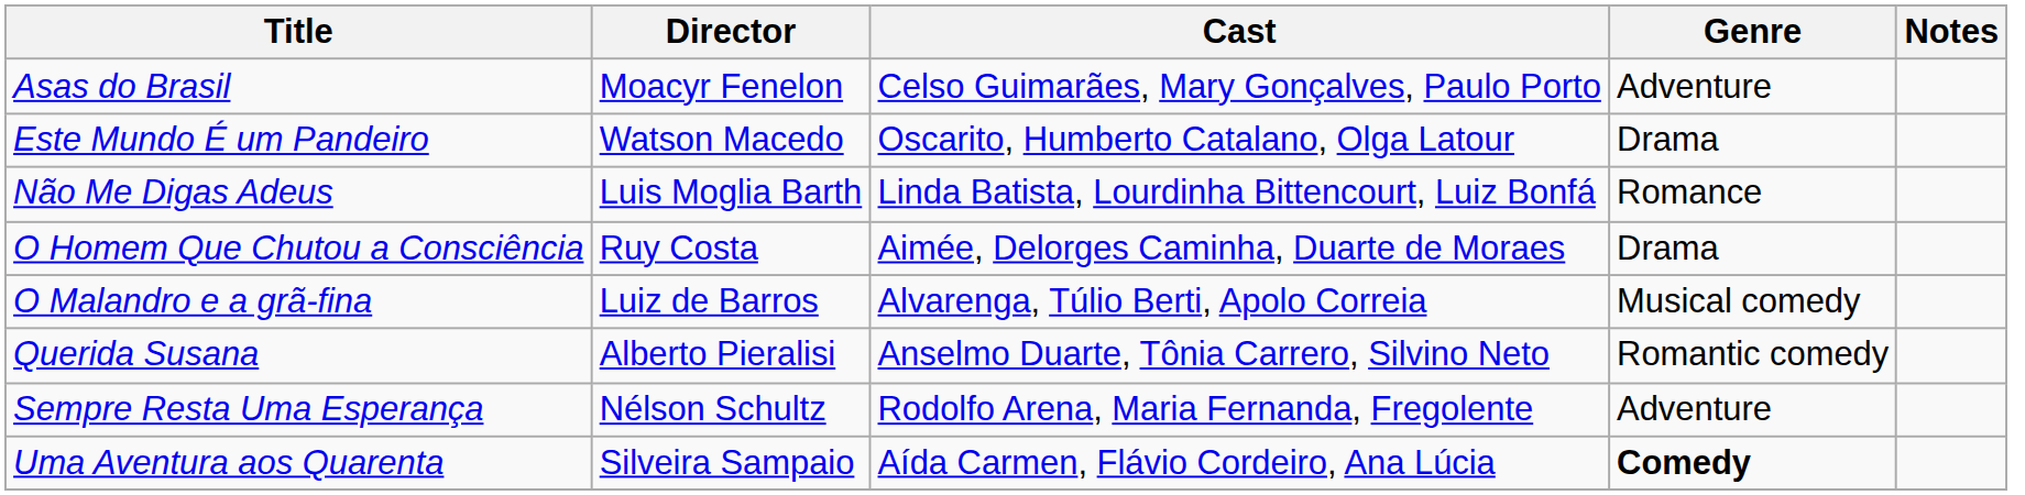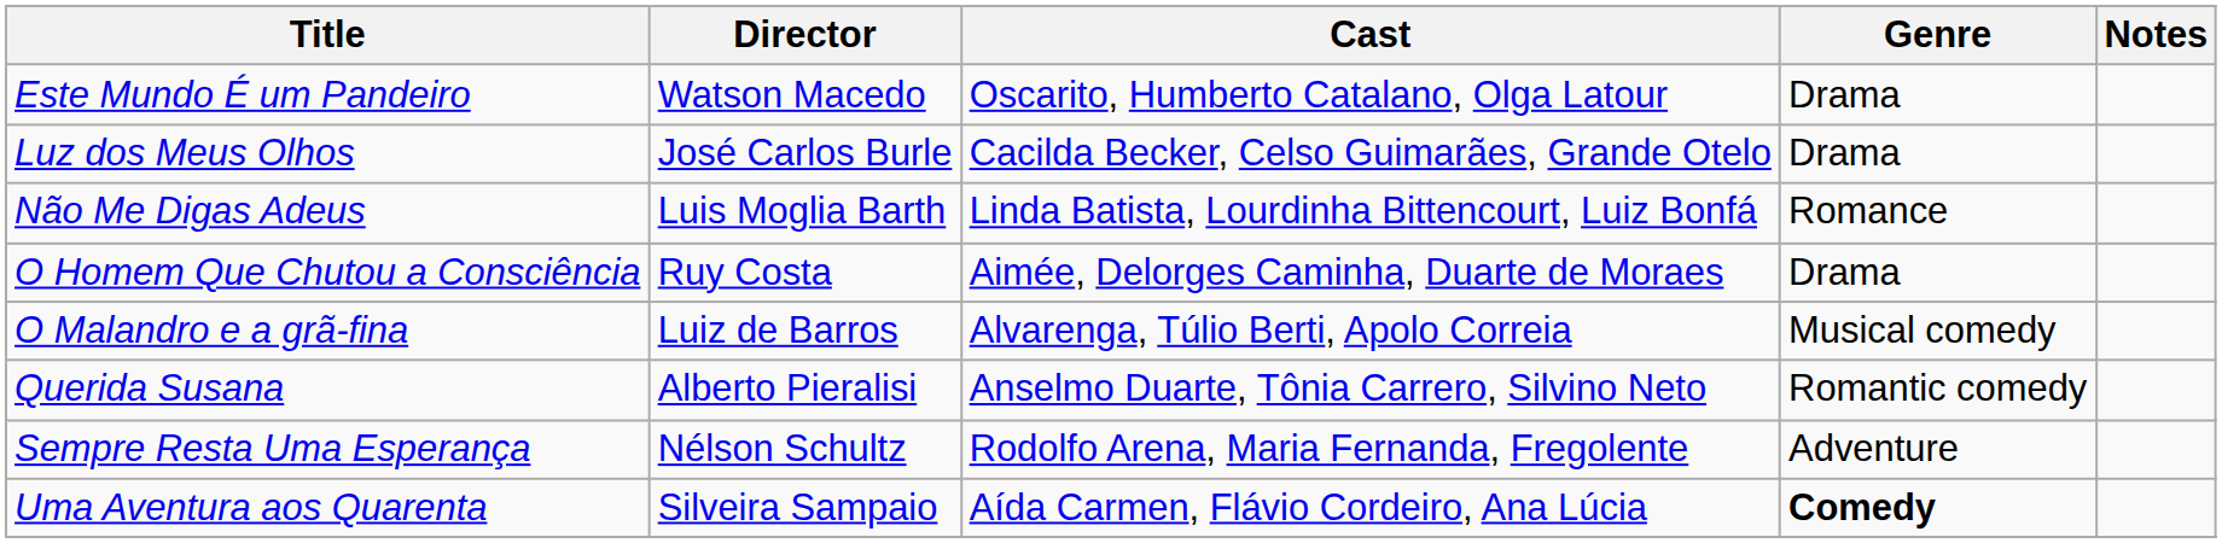- row: Asas do Brasil | Moacyr Fenelon | Celso Guimarães, Mary Gonçalves, Paulo Porto | Adventure
+ row: Luz dos Meus Olhos | José Carlos Burle | Cacilda Becker, Celso Guimarães, Grande Otelo | Drama
